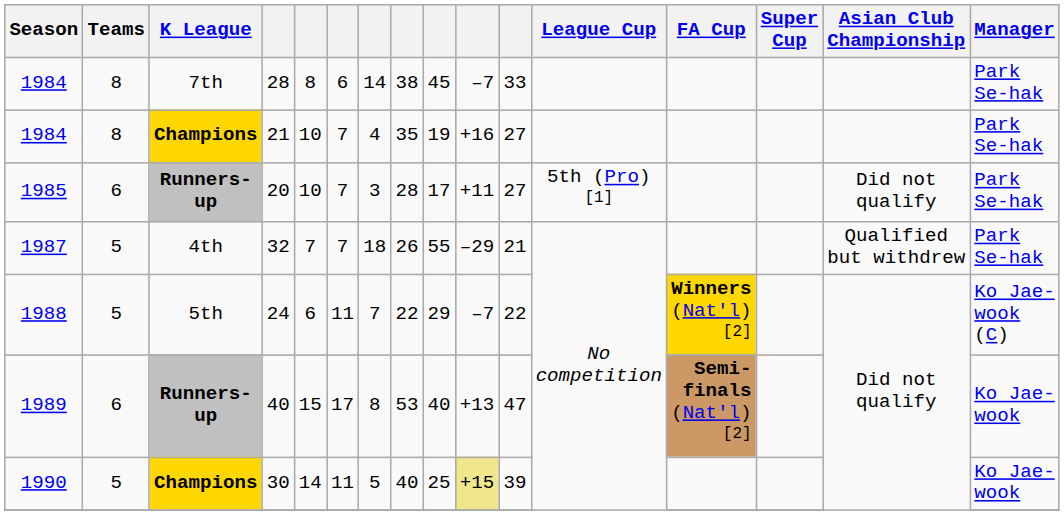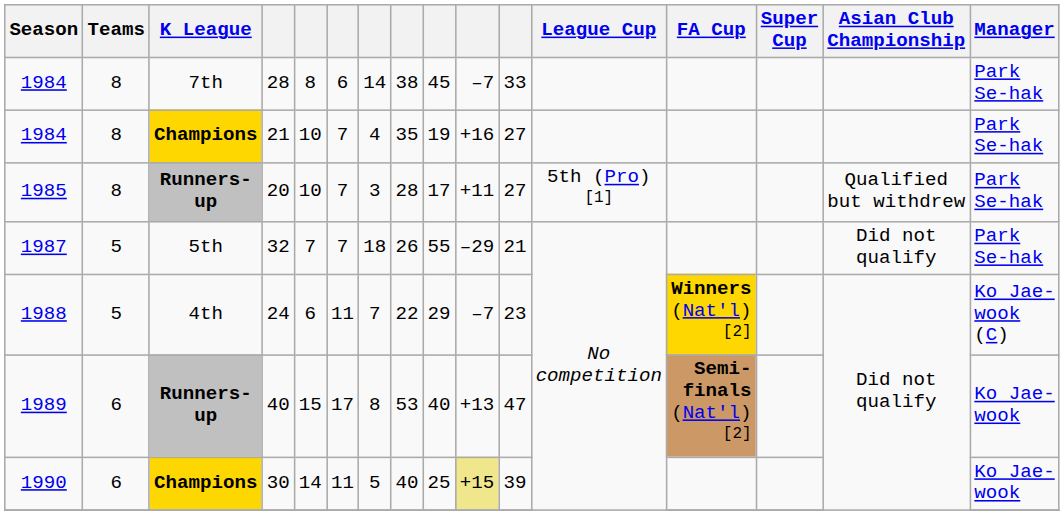20 | Teams: 6 -> 8
20 | Asian Club Championship: Did not qualify -> Qualified but withdrew
32 | K League: 4th -> 5th
32 | Asian Club Championship: Qualified but withdrew -> Did not qualify
24 | K League: 5th -> 4th
24 | column 11: 22 -> 23
30 | Teams: 5 -> 6
